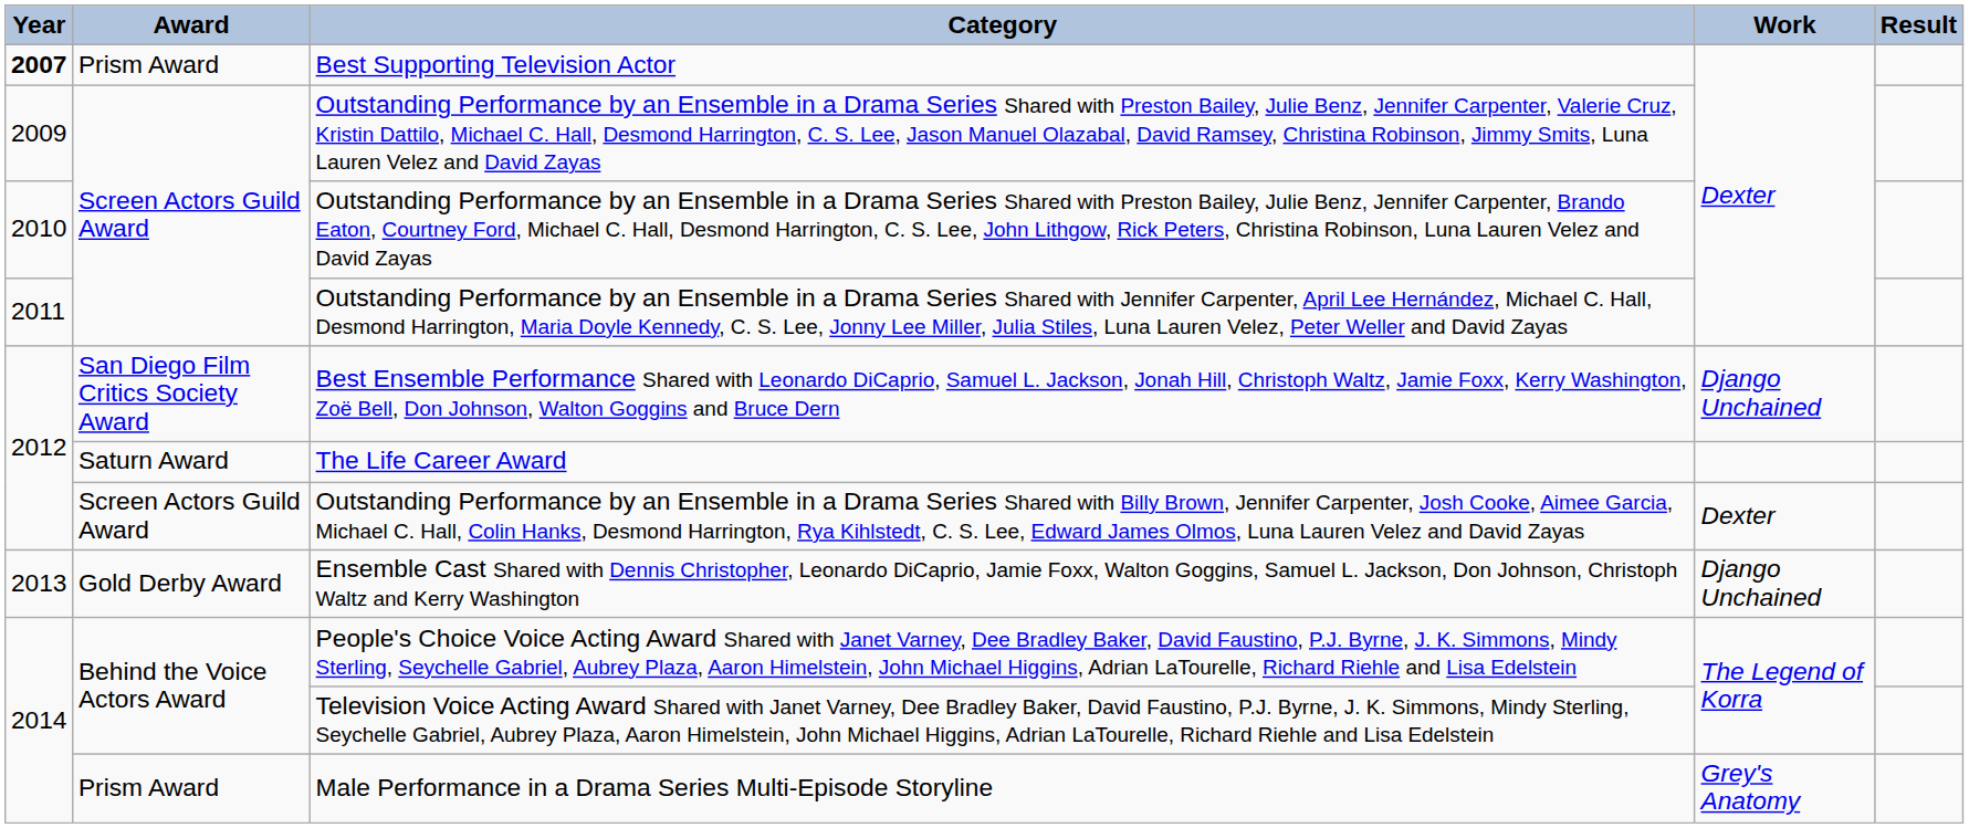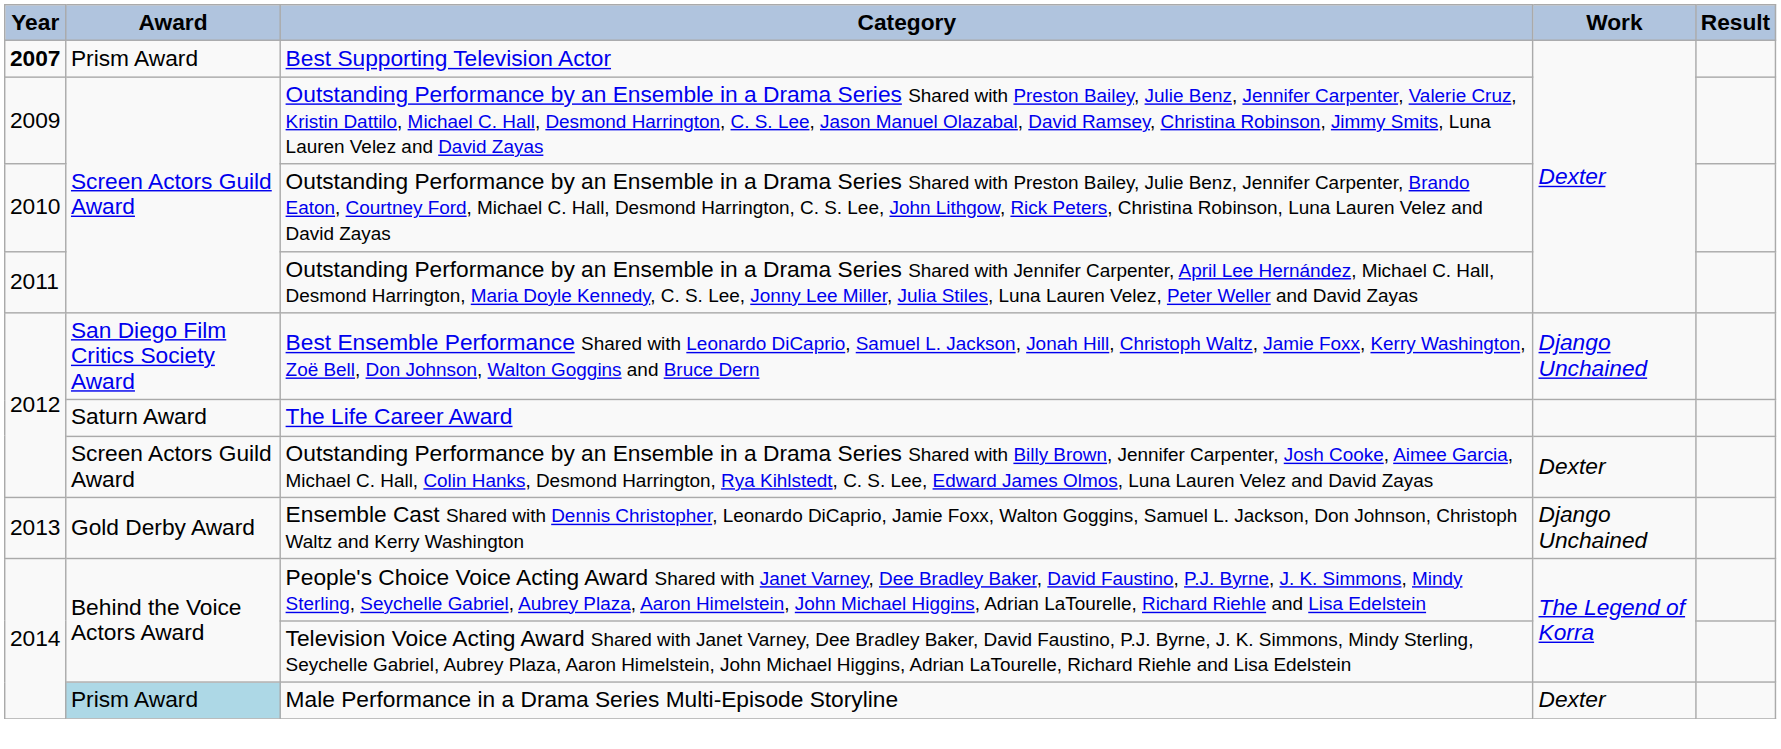Male Performance in a Drama Series Multi-Episode Storyline | Award: no background -> lightblue background
Male Performance in a Drama Series Multi-Episode Storyline | Work: Grey's Anatomy -> Dexter
